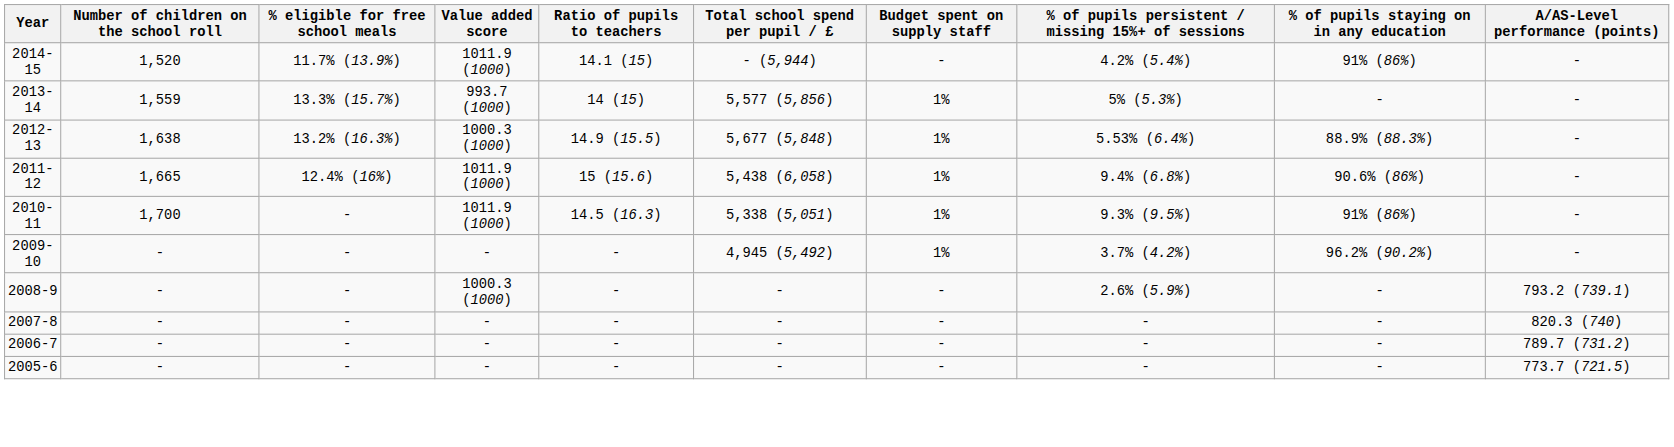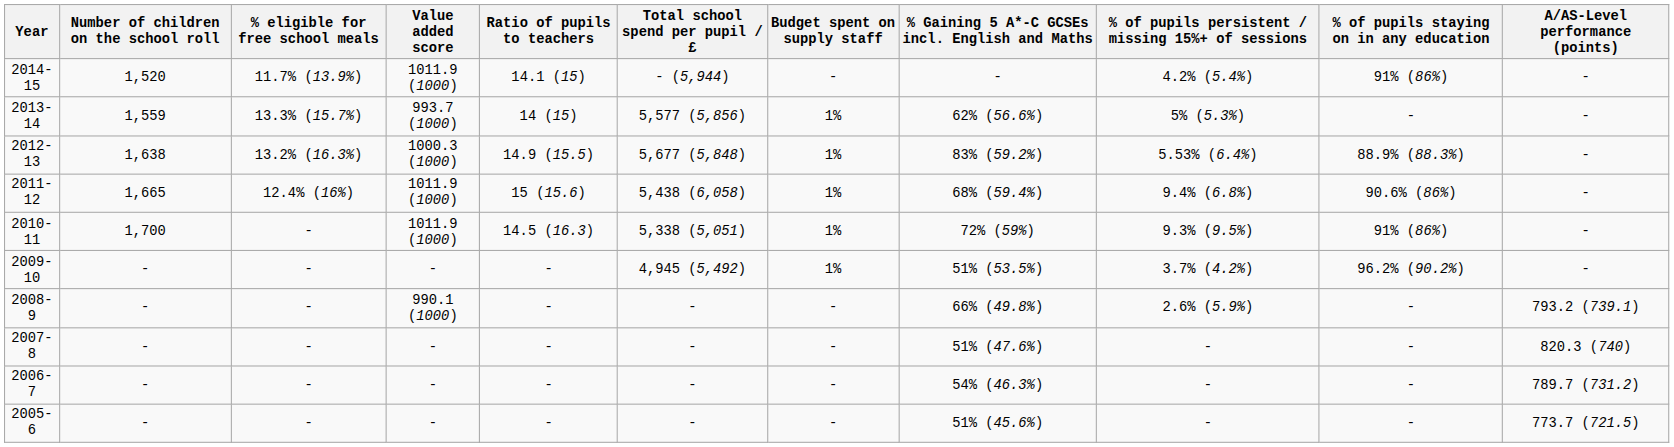+ column: % Gaining 5 A*-C GCSEs incl. English and Maths | - | 62% (56.6%) | 83% (59.2%) | 68% (59.4%) | 72% (59%) | 51% (53.5%) | 66% (49.8%) | 51% (47.6%) | 54% (46.3%) | 51% (45.6%)
2008-9 | Value added score: 1000.3 (1000) -> 990.1 (1000)
